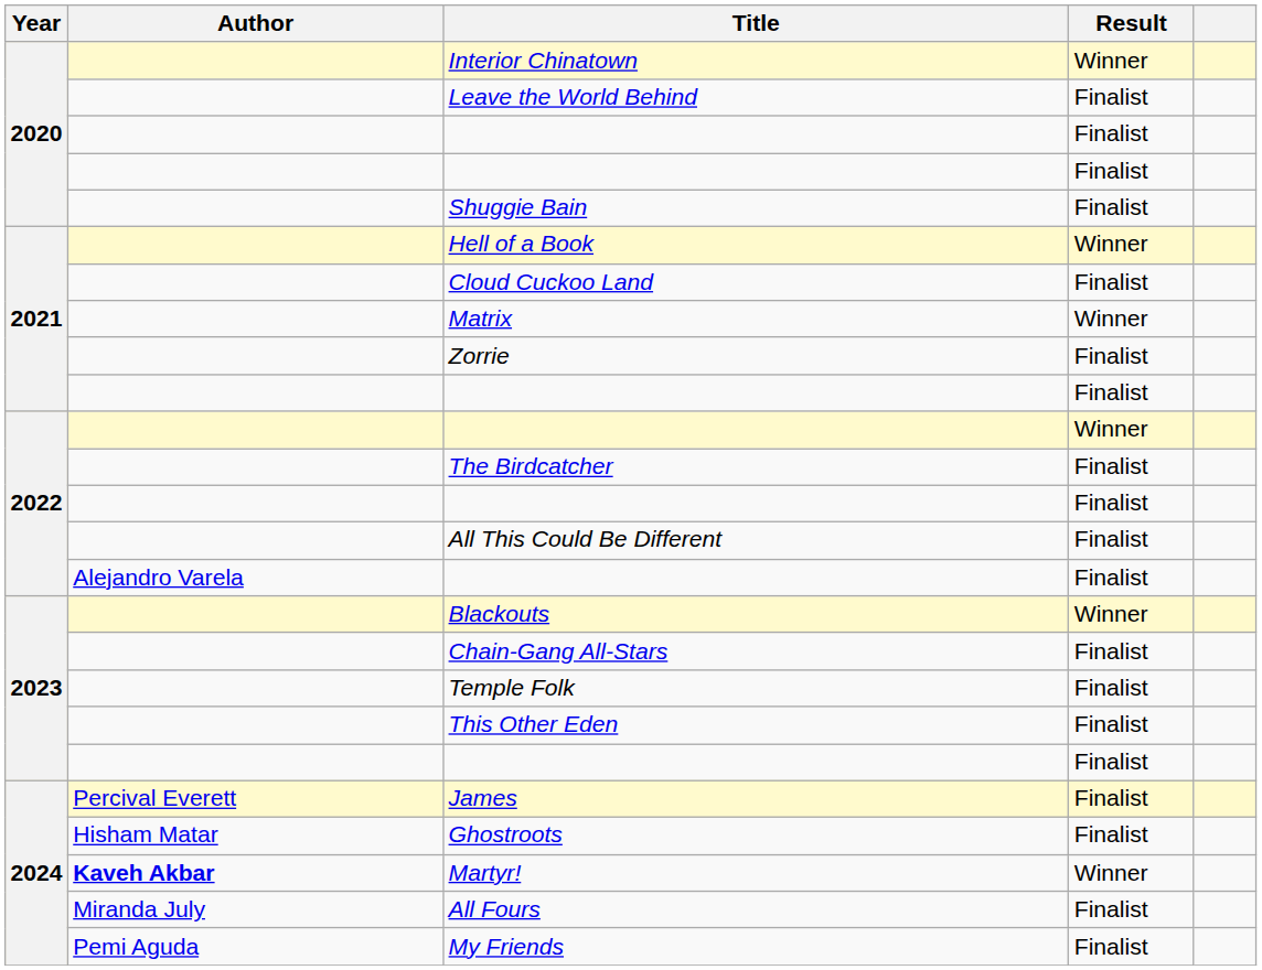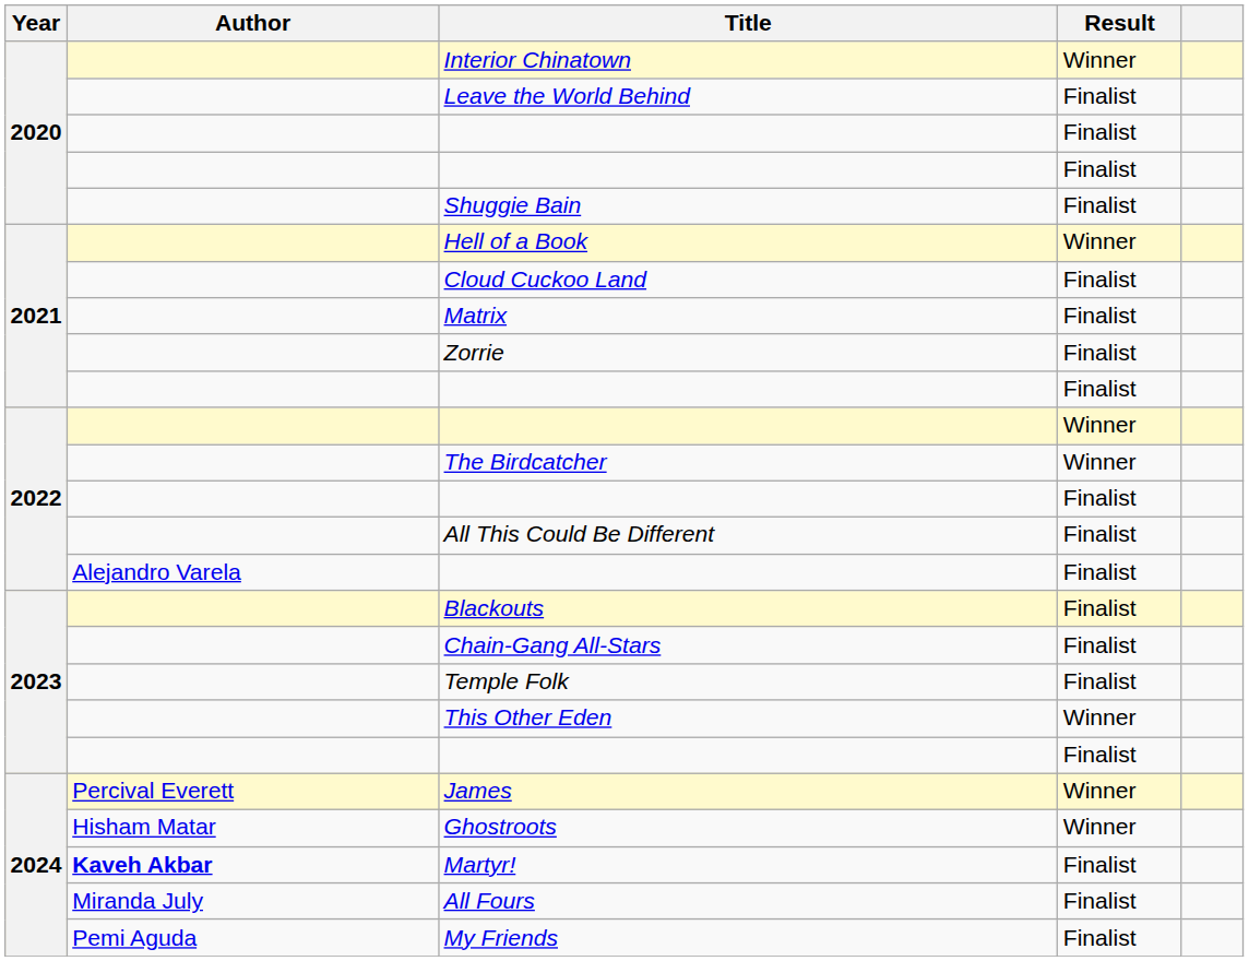Matrix | Result: Winner -> Finalist
The Birdcatcher | Result: Finalist -> Winner
Blackouts | Result: Winner -> Finalist
This Other Eden | Result: Finalist -> Winner
James | Result: Finalist -> Winner
Ghostroots | Result: Finalist -> Winner
Martyr! | Result: Winner -> Finalist
